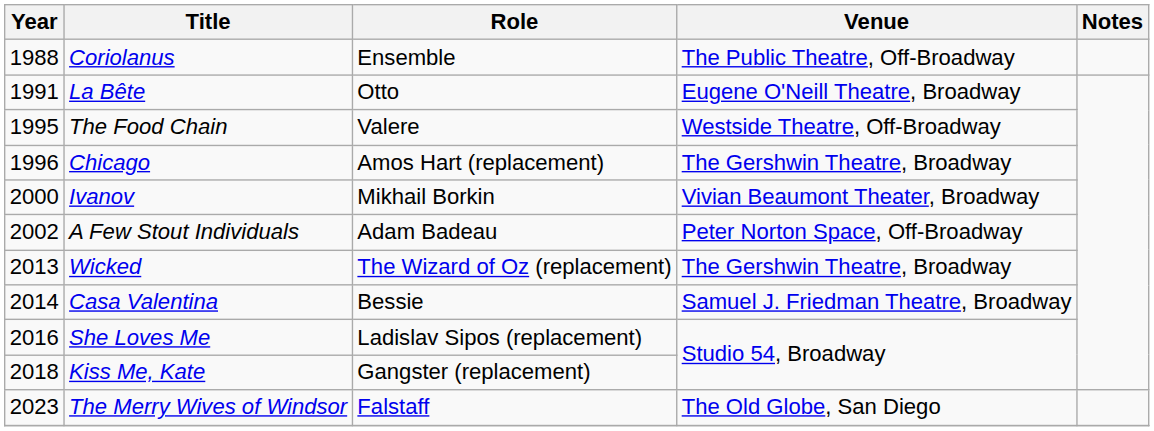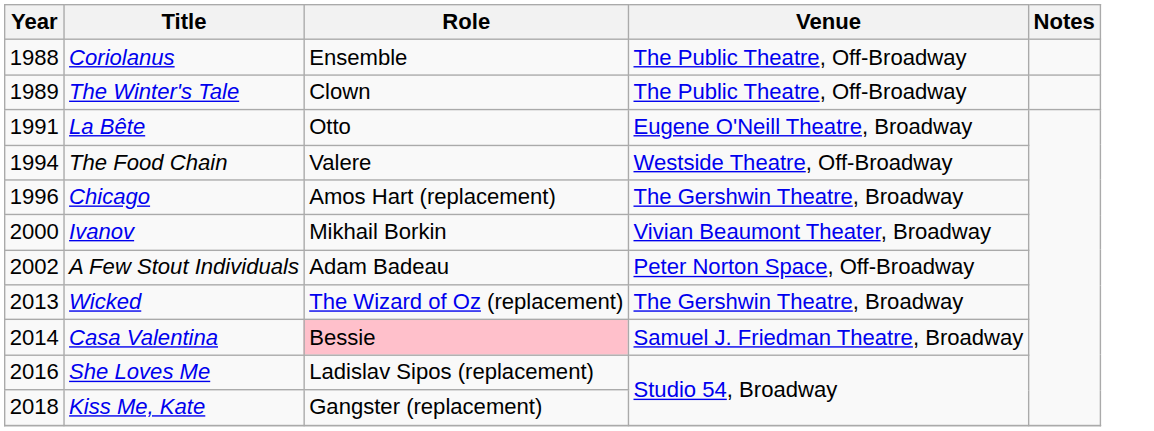+ row: 1989 | The Winter's Tale | Clown | The Public Theatre, Off-Broadway
The Food Chain | Year: 1995 -> 1994
Casa Valentina | Role: no background -> pink background
- row: 2023 | The Merry Wives of Windsor | Falstaff | The Old Globe, San Diego
